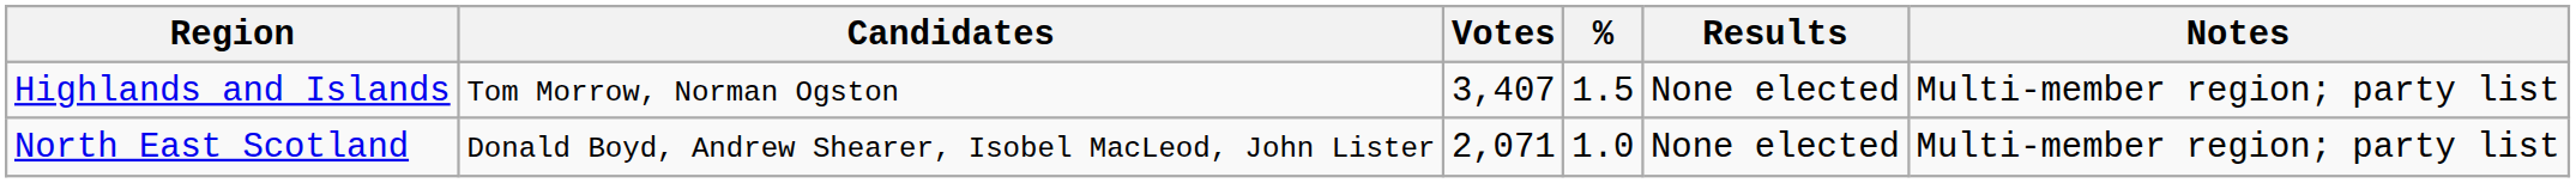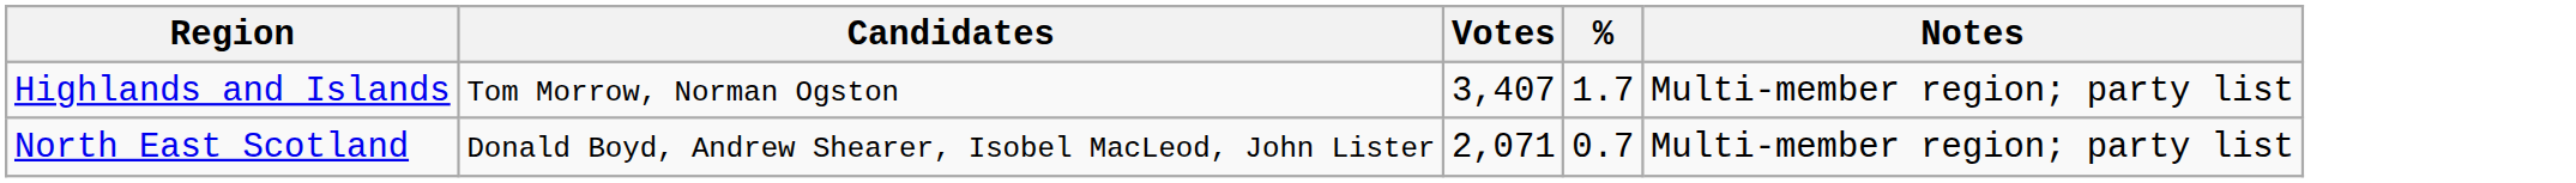- column: Results | None elected | None elected
Highlands and Islands | %: 1.5 -> 1.7
North East Scotland | %: 1.0 -> 0.7
